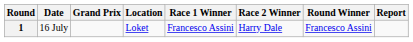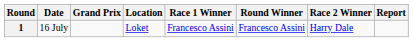columns swapped: Race 2 Winner <-> Round Winner
